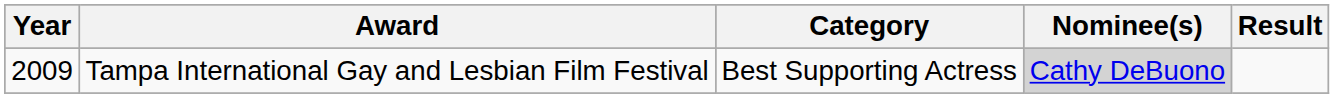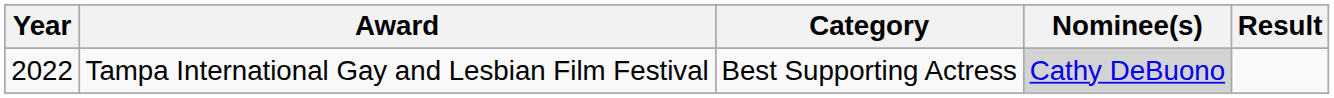Tampa International Gay and Lesbian Film Festival | Year: 2009 -> 2022
